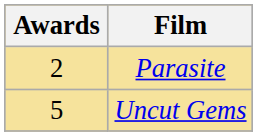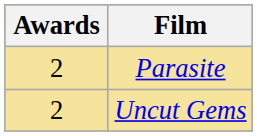Uncut Gems | Awards: 5 -> 2
